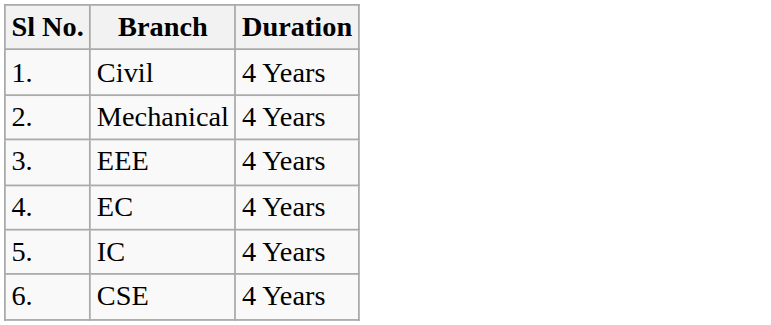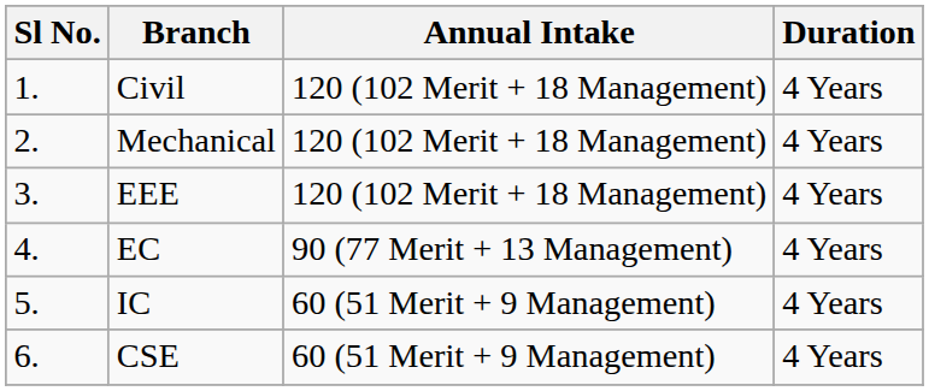+ column: Annual Intake | 120 (102 Merit + 18 Management) | 120 (102 Merit + 18 Management) | 120 (102 Merit + 18 Management) | 90 (77 Merit + 13 Management) | 60 (51 Merit + 9 Management) | 60 (51 Merit + 9 Management)
